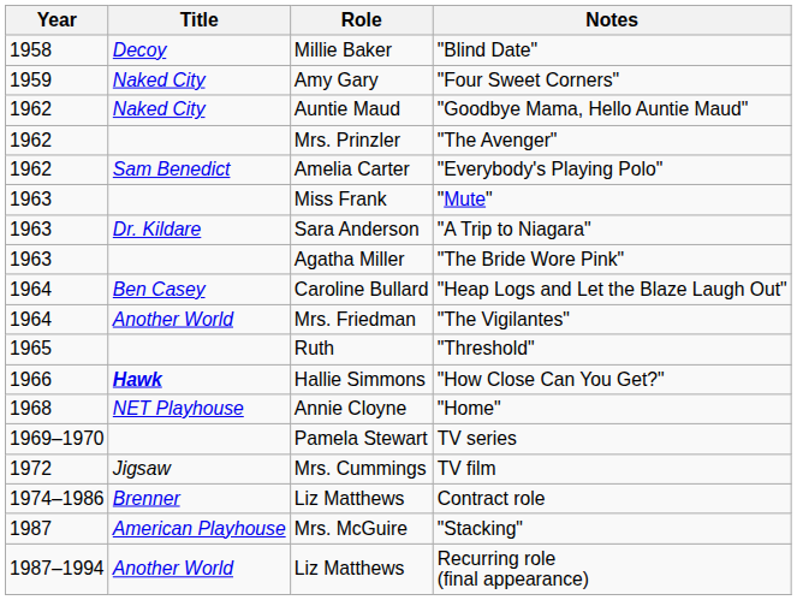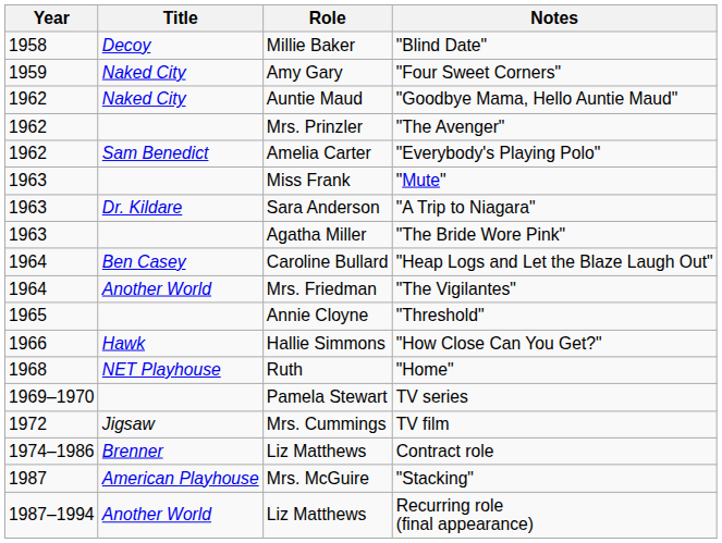"Threshold" | Role: Ruth -> Annie Cloyne
"How Close Can You Get?" | Title: bold -> normal
"Home" | Role: Annie Cloyne -> Ruth
